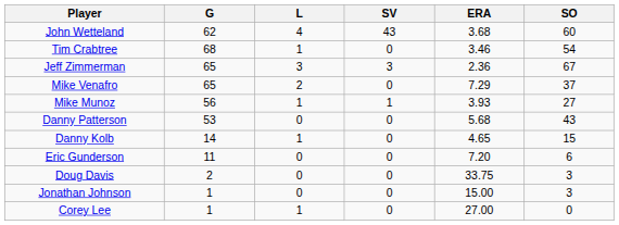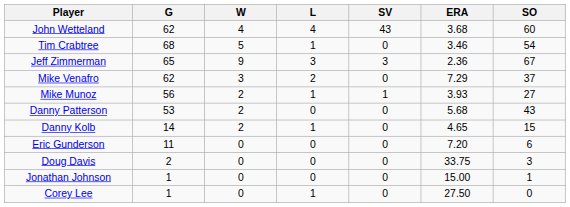+ column: W | 4 | 5 | 9 | 3 | 2 | 2 | 2 | 0 | 0 | 0 | 0
Mike Venafro | G: 65 -> 62
Jonathan Johnson | SO: 3 -> 1
Corey Lee | ERA: 27.00 -> 27.50
